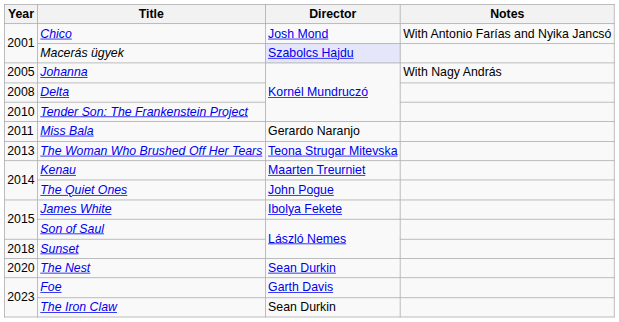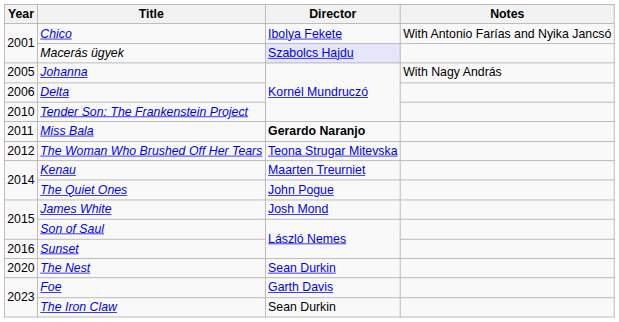Chico | Director: Josh Mond -> Ibolya Fekete
Delta | Year: 2008 -> 2006
Miss Bala | Director: normal -> bold
The Woman Who Brushed Off Her Tears | Year: 2013 -> 2012
James White | Director: Ibolya Fekete -> Josh Mond
Sunset | Year: 2018 -> 2016
